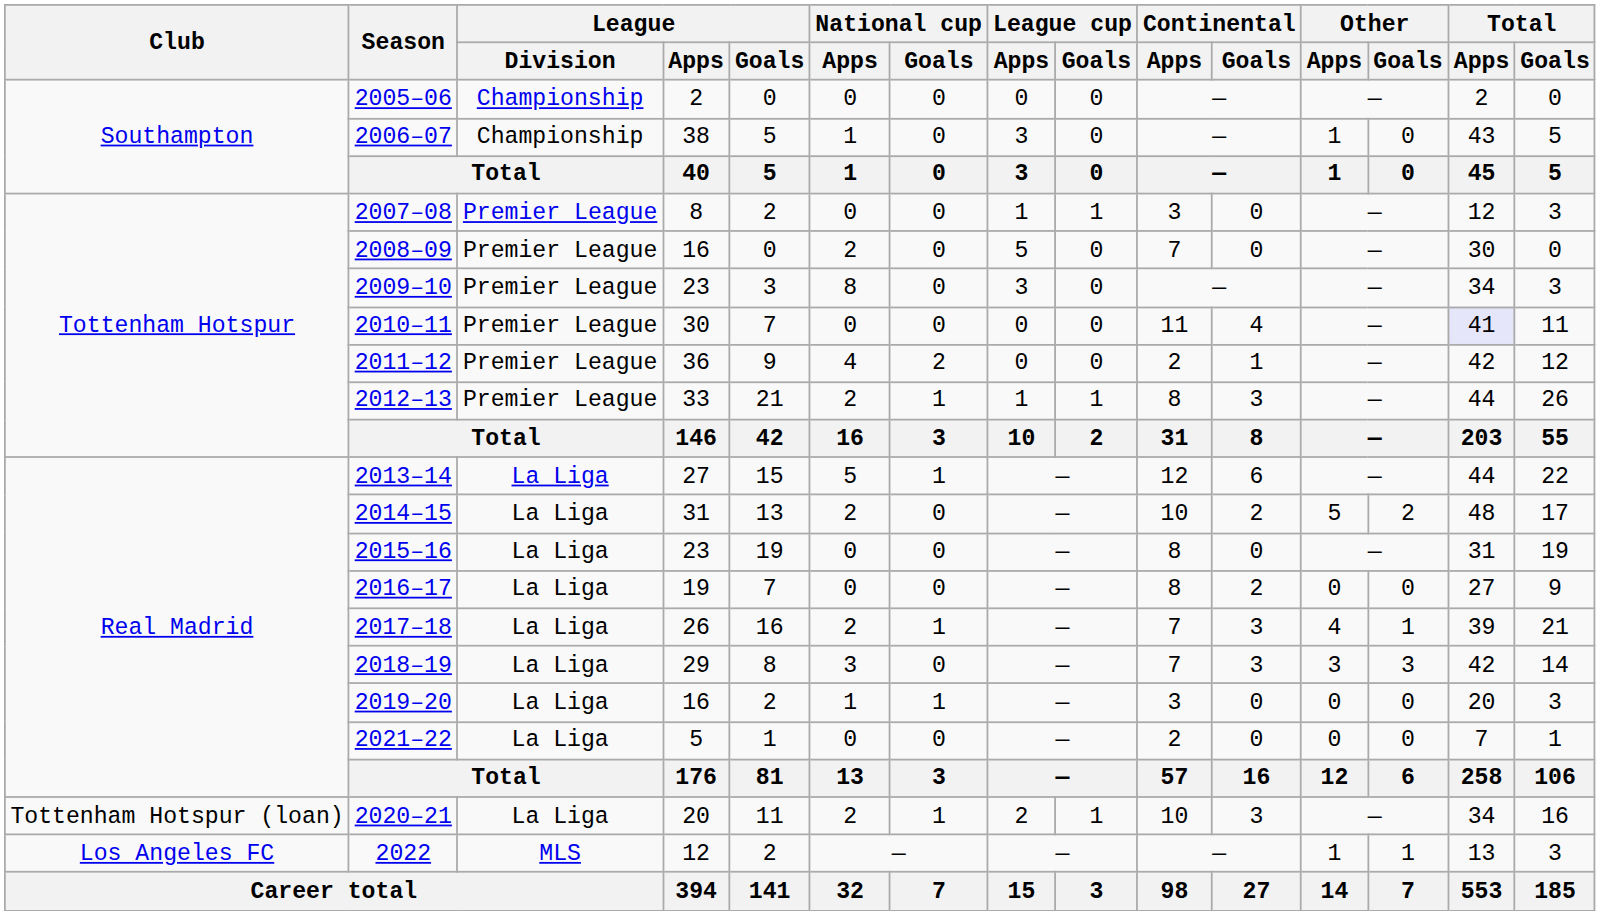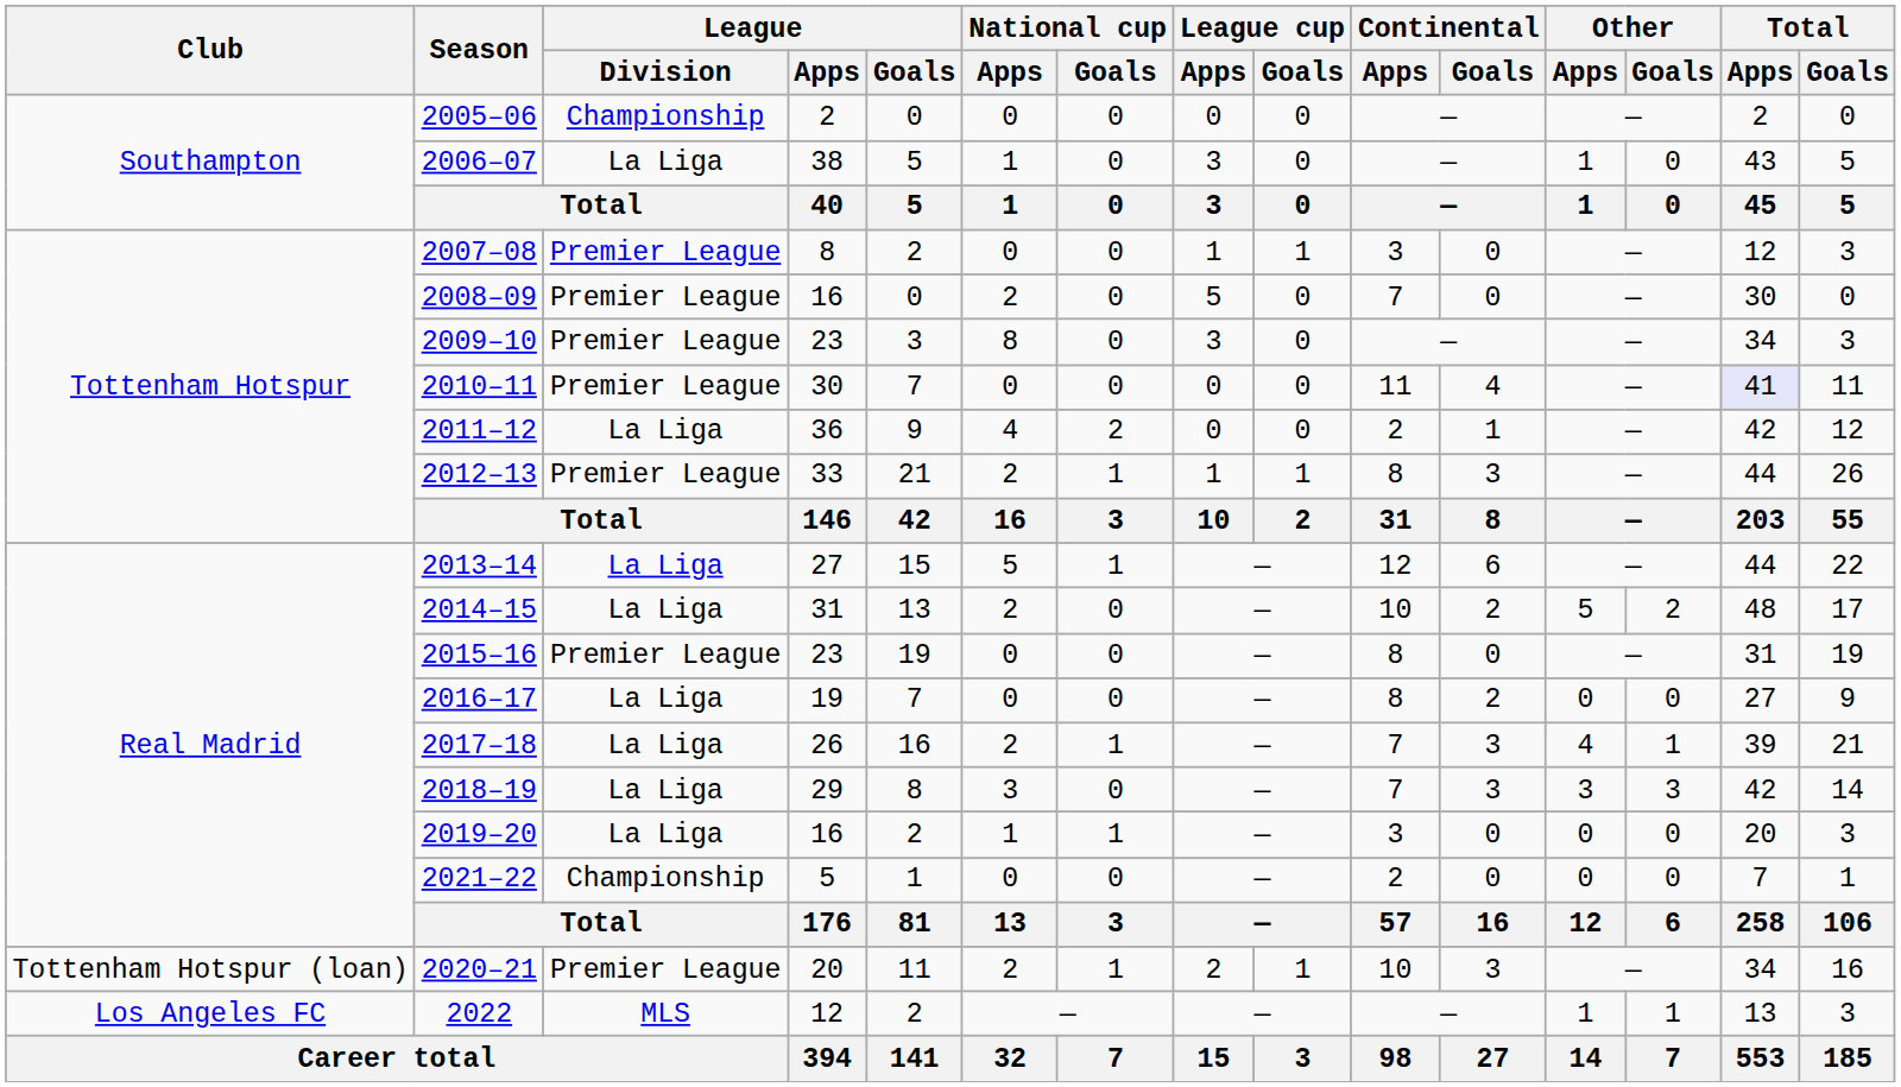2006–07 | League / Division: Championship -> La Liga
2011–12 | League / Division: Premier League -> La Liga
2015–16 | League / Division: La Liga -> Premier League
2021–22 | League / Division: La Liga -> Championship
2020–21 | League / Division: La Liga -> Premier League
